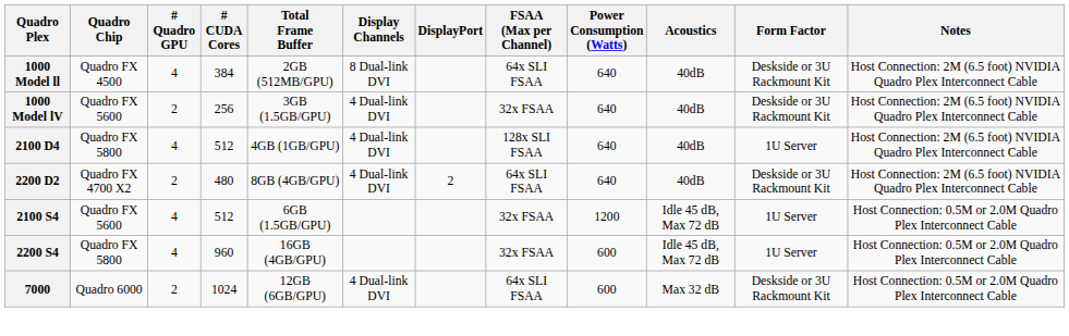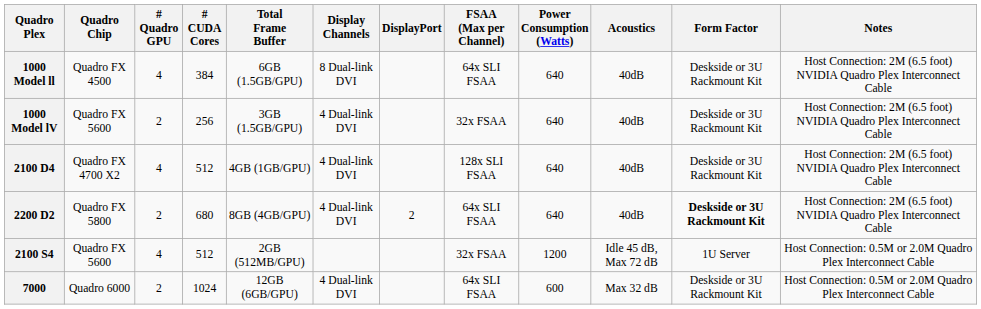1000 Model ll | Total Frame Buffer: 2GB (512MB/GPU) -> 6GB (1.5GB/GPU)
2100 D4 | Quadro Chip: Quadro FX 5800 -> Quadro FX 4700 X2
2100 D4 | Form Factor: 1U Server -> Deskside or 3U Rackmount Kit
2200 D2 | Quadro Chip: Quadro FX 4700 X2 -> Quadro FX 5800
2200 D2 | # CUDA Cores: 480 -> 680
2200 D2 | Form Factor: normal -> bold
2100 S4 | Total Frame Buffer: 6GB (1.5GB/GPU) -> 2GB (512MB/GPU)
- row: 2200 S4 | Quadro FX 5800 | 4 | 960 | 16GB (4GB/GPU) | 32x FSAA | 600 | Idle 45 dB, Max 72 dB | 1U Server | Host Connection: 0.5M or 2.0M Quadro Plex Interconnect Cable
